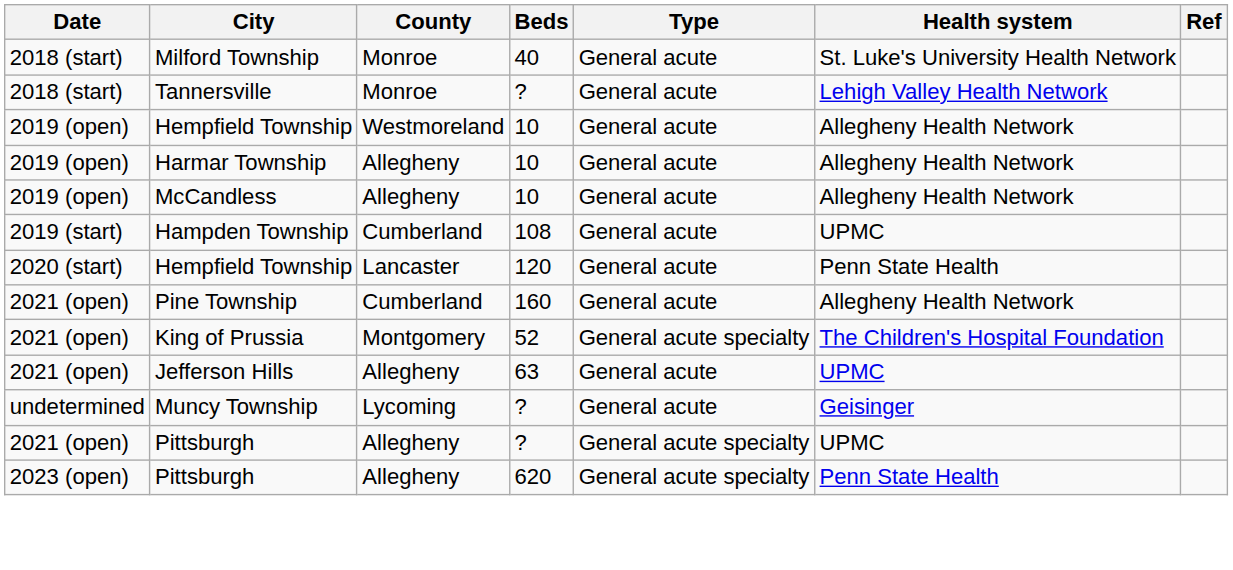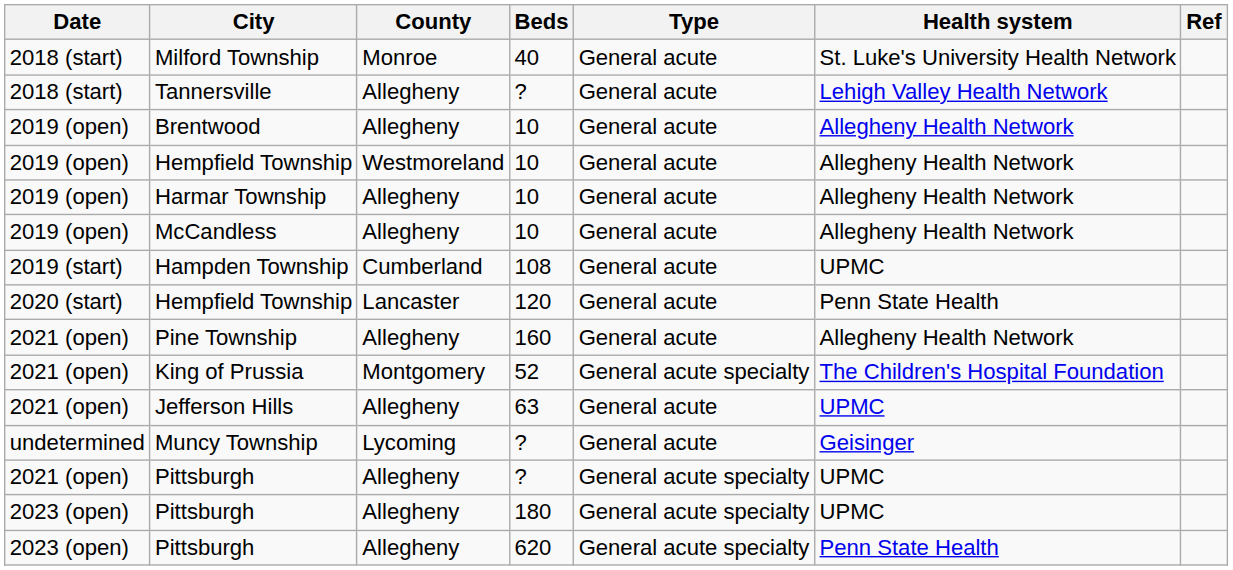Tannersville | County: Monroe -> Allegheny
+ row: 2019 (open) | Brentwood | Allegheny | 10 | General acute | Allegheny Health Network
Pine Township | County: Cumberland -> Allegheny
+ row: 2023 (open) | Pittsburgh | Allegheny | 180 | General acute specialty | UPMC
